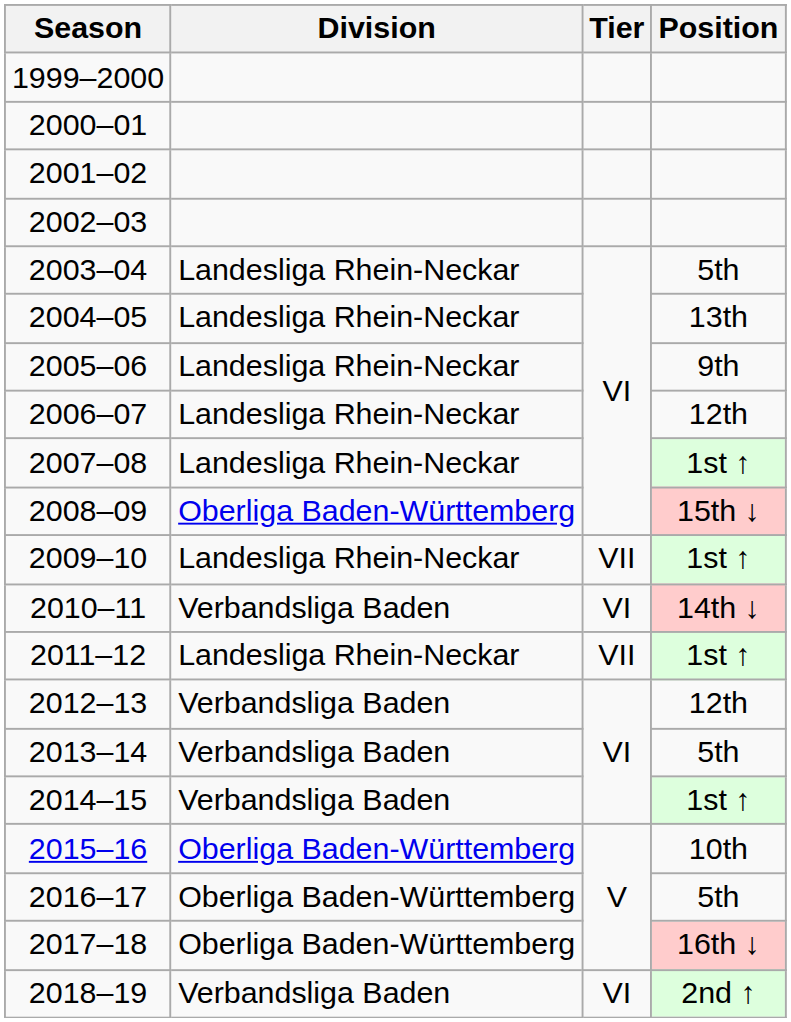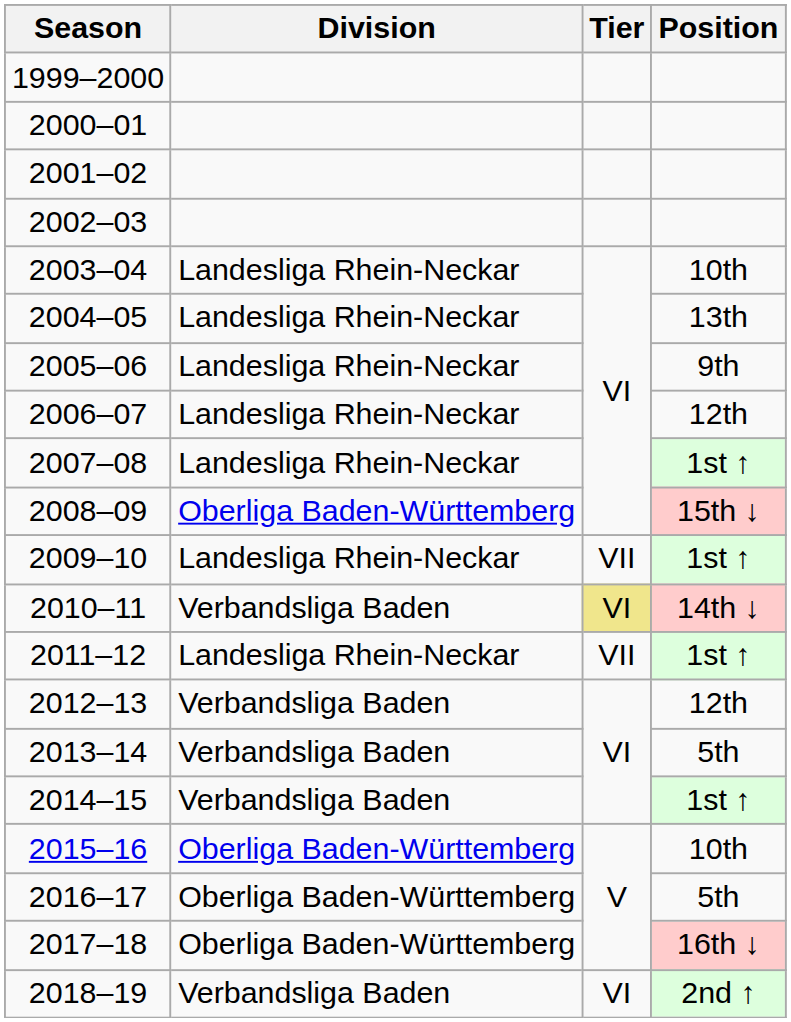2003–04 | Position: 5th -> 10th
2010–11 | Tier: no background -> khaki background
